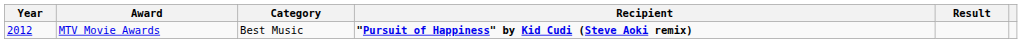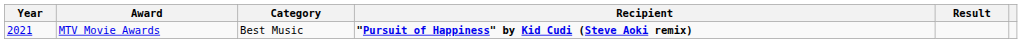MTV Movie Awards | Year: 2012 -> 2021
